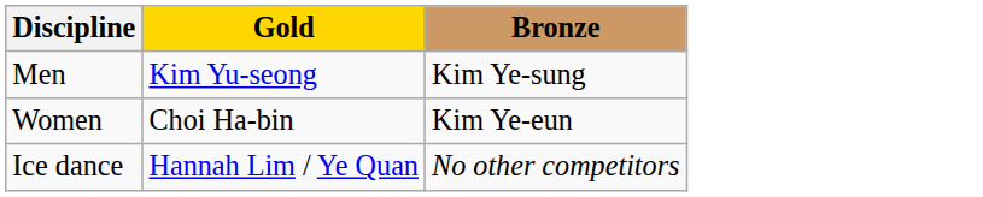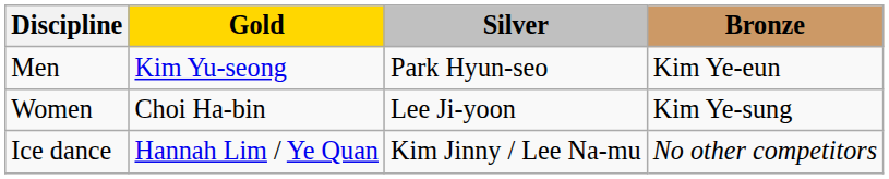+ column: Silver | Park Hyun-seo | Lee Ji-yoon | Kim Jinny / Lee Na-mu
Men | Bronze: Kim Ye-sung -> Kim Ye-eun
Women | Bronze: Kim Ye-eun -> Kim Ye-sung
